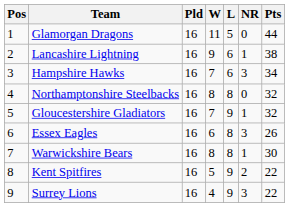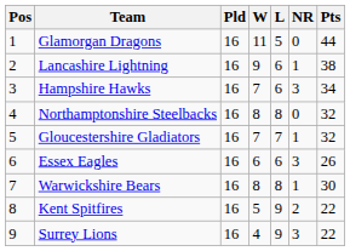Gloucestershire Gladiators | L: 9 -> 7
Essex Eagles | L: 8 -> 6
